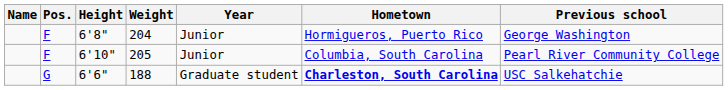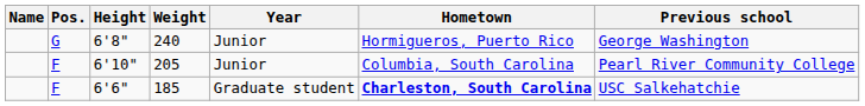6'8" | Pos.: F -> G
6'8" | Weight: 204 -> 240
6'6" | Pos.: G -> F
6'6" | Weight: 188 -> 185
